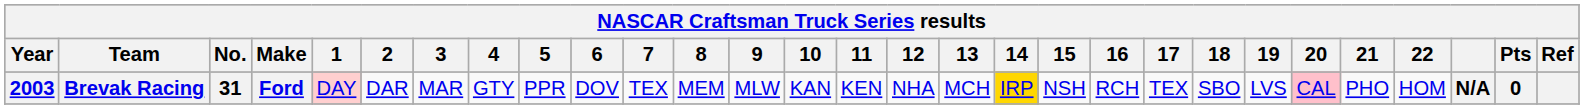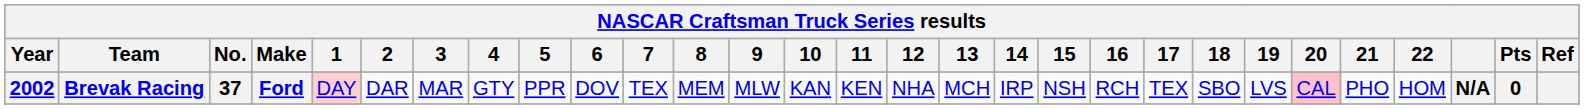Brevak Racing | Year: 2003 -> 2002
Brevak Racing | No.: 31 -> 37
Brevak Racing | 14: gold background -> no background
